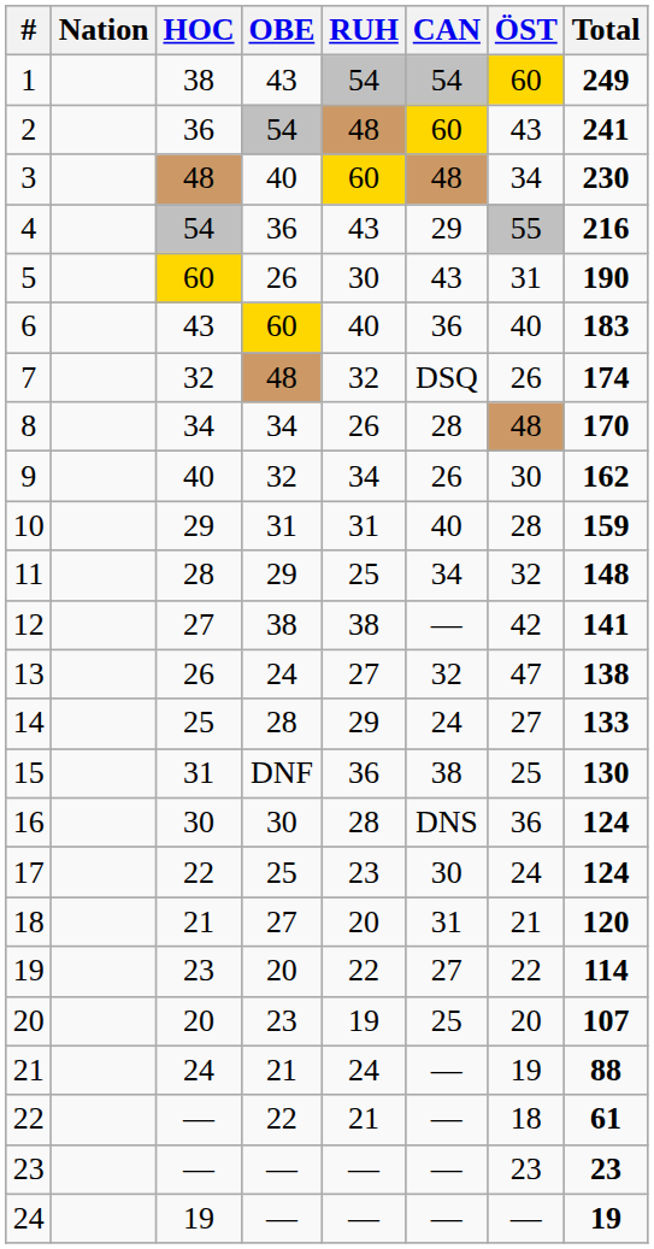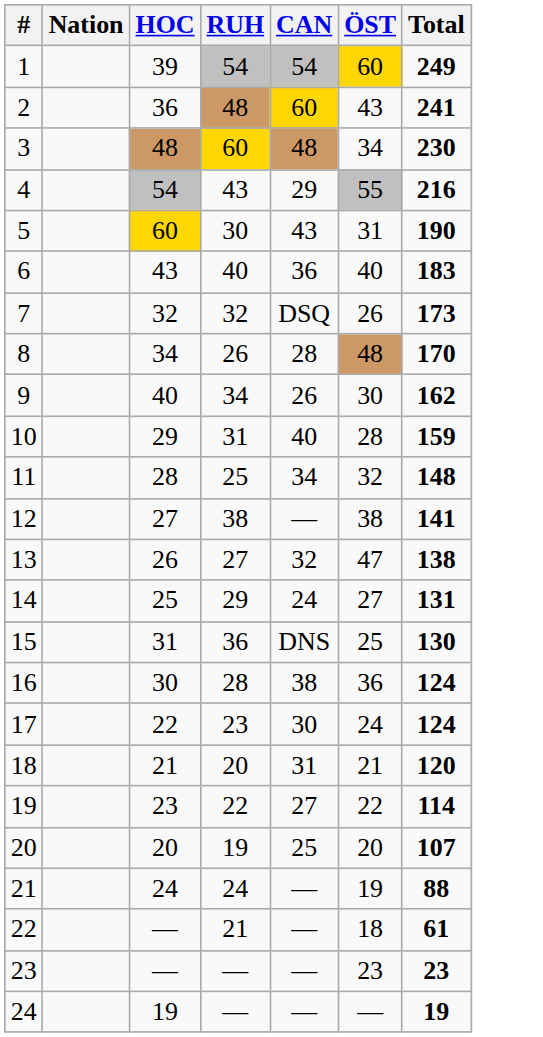- column: OBE | 43 | 54 | 40 | 36 | 26 | 60 | 48 | 34 | 32 | 31 | 29 | 38 | 24 | 28 | DNF | 30 | 25 | 27 | 20 | 23 | 21 | 22 | — | —
1 | HOC: 38 -> 39
7 | Total: 174 -> 173
12 | ÖST: 42 -> 38
14 | Total: 133 -> 131
15 | CAN: 38 -> DNS
16 | CAN: DNS -> 38
